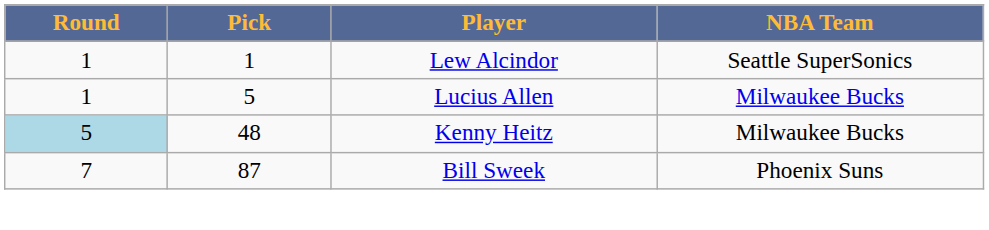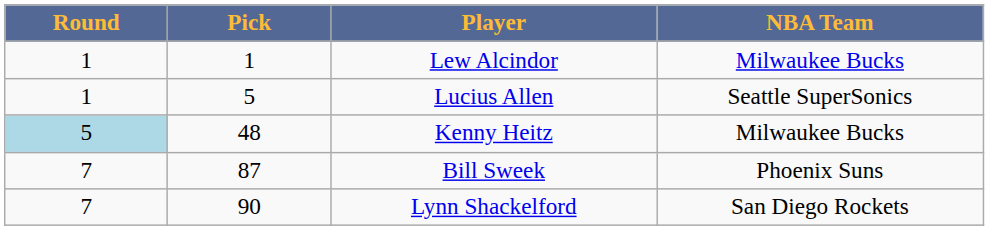Lew Alcindor | NBA Team: Seattle SuperSonics -> Milwaukee Bucks
Lucius Allen | NBA Team: Milwaukee Bucks -> Seattle SuperSonics
+ row: 7 | 90 | Lynn Shackelford | San Diego Rockets
